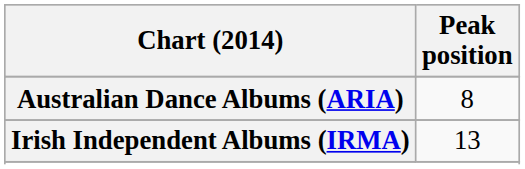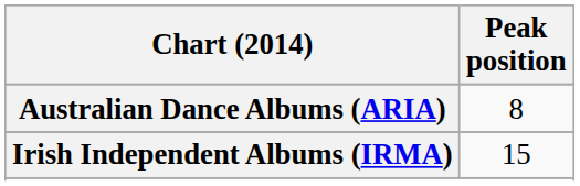Irish Independent Albums (IRMA) | Peak position: 13 -> 15
